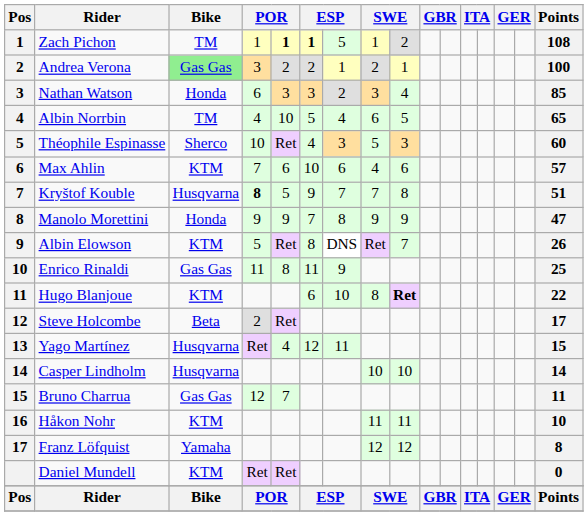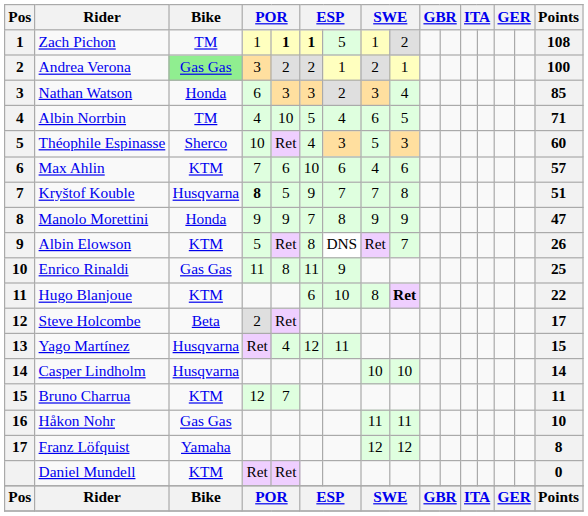Albin Norrbin | Points: 65 -> 71
Bruno Charrua | Bike: Gas Gas -> KTM
Håkon Nohr | Bike: KTM -> Gas Gas
